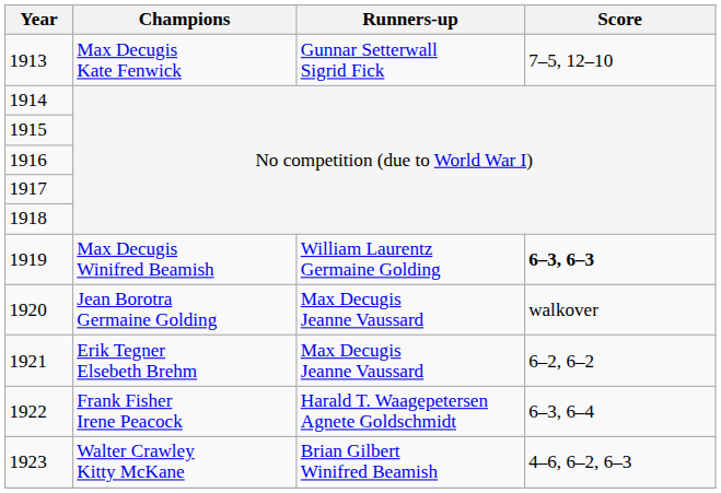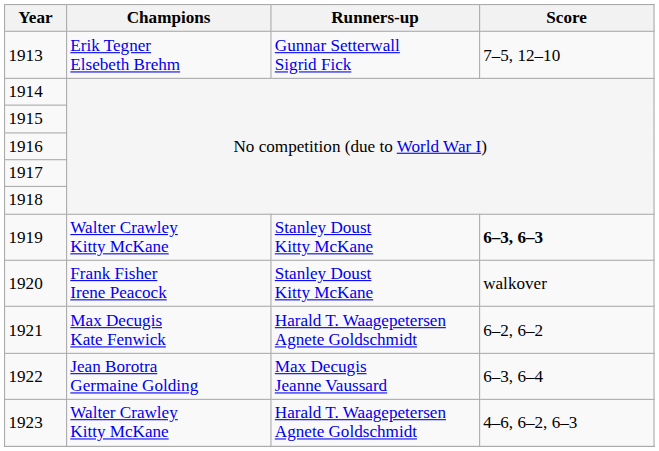1913 | Champions: Max Decugis Kate Fenwick -> Erik Tegner Elsebeth Brehm
1919 | Champions: Max Decugis Winifred Beamish -> Walter Crawley Kitty McKane
1919 | Runners-up: William Laurentz Germaine Golding -> Stanley Doust Kitty McKane
1920 | Champions: Jean Borotra Germaine Golding -> Frank Fisher Irene Peacock
1920 | Runners-up: Max Decugis Jeanne Vaussard -> Stanley Doust Kitty McKane
1921 | Champions: Erik Tegner Elsebeth Brehm -> Max Decugis Kate Fenwick
1921 | Runners-up: Max Decugis Jeanne Vaussard -> Harald T. Waagepetersen Agnete Goldschmidt
1922 | Champions: Frank Fisher Irene Peacock -> Jean Borotra Germaine Golding
1922 | Runners-up: Harald T. Waagepetersen Agnete Goldschmidt -> Max Decugis Jeanne Vaussard
1923 | Runners-up: Brian Gilbert Winifred Beamish -> Harald T. Waagepetersen Agnete Goldschmidt
